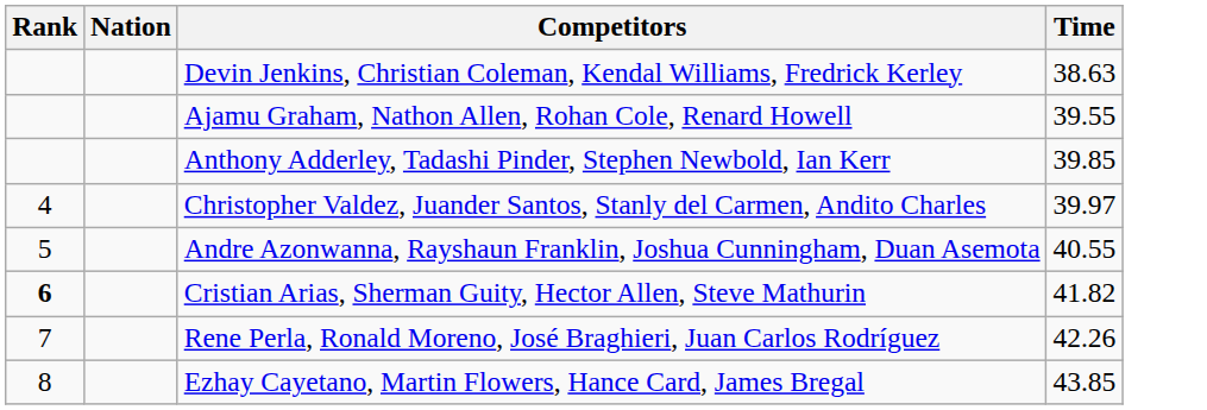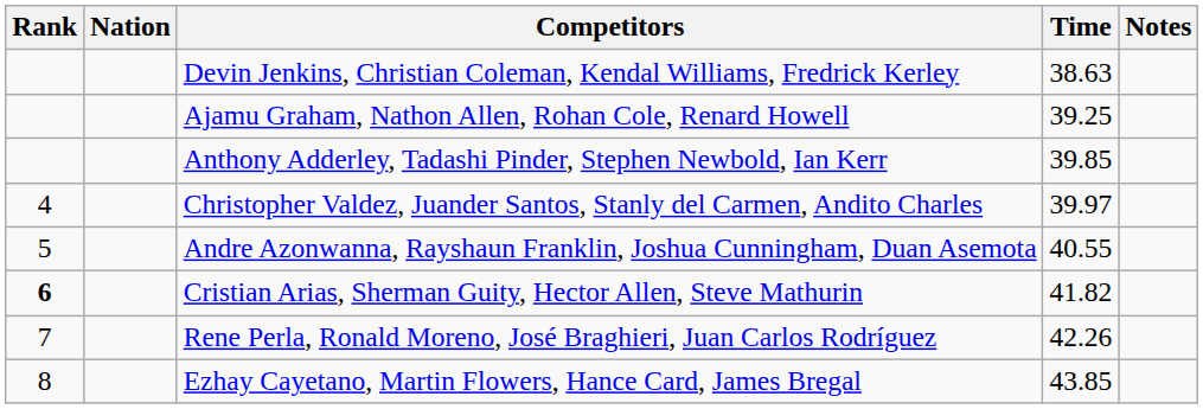+ column: Notes
Ajamu Graham, Nathon Allen, Rohan Cole, Renard Howell | Time: 39.55 -> 39.25
